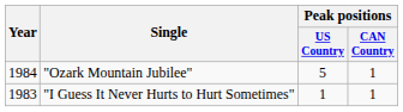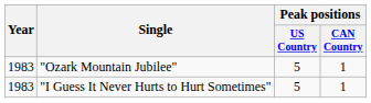"Ozark Mountain Jubilee" | Year: 1984 -> 1983
"I Guess It Never Hurts to Hurt Sometimes" | Peak positions / US Country: 1 -> 5
